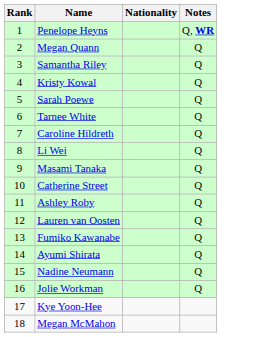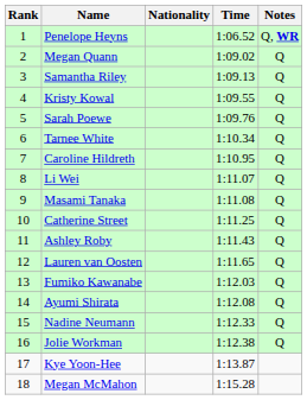+ column: Time | 1:06.52 | 1:09.02 | 1:09.13 | 1:09.55 | 1:09.76 | 1:10.34 | 1:10.95 | 1:11.07 | 1:11.08 | 1:11.25 | 1:11.43 | 1:11.65 | 1:12.03 | 1:12.08 | 1:12.33 | 1:12.38 | 1:13.87 | 1:15.28
